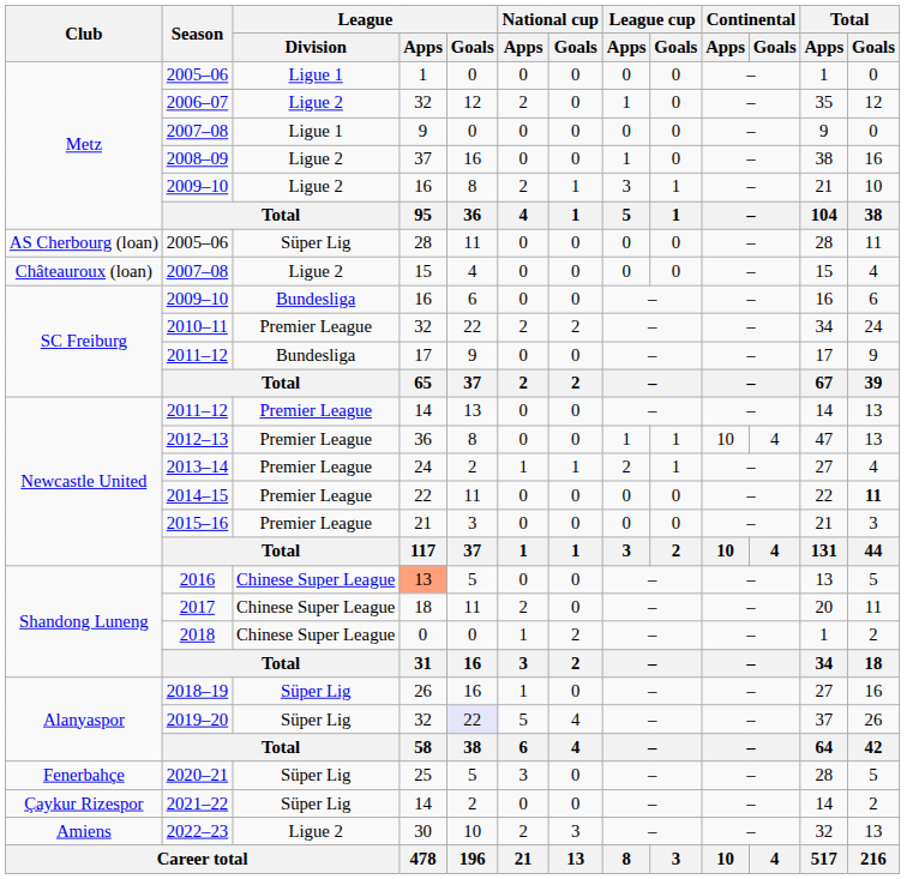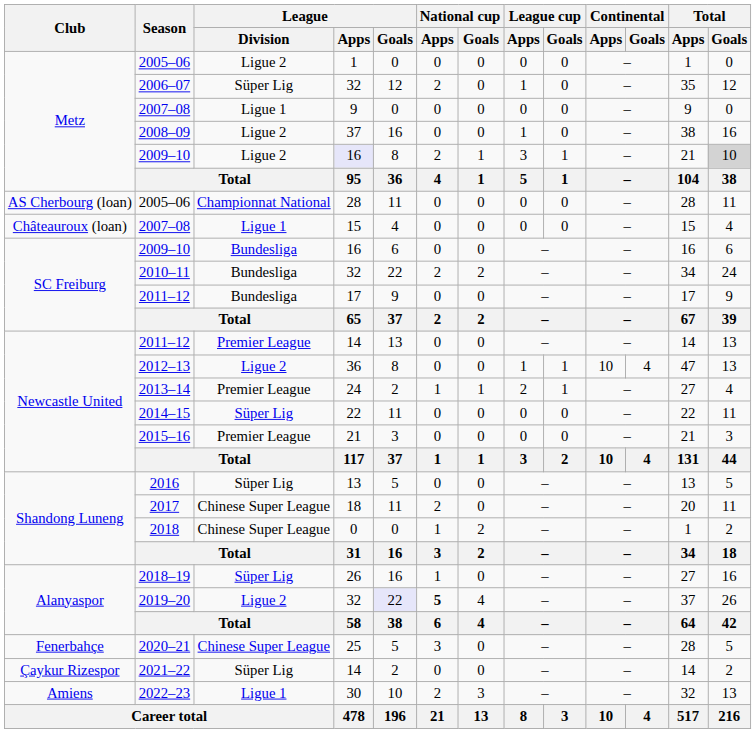Metz / 2005–06 | League / Division: Ligue 1 -> Ligue 2
2006–07 | League / Division: Ligue 2 -> Süper Lig
Metz / 2009–10 | League / Apps: no background -> lavender background
Metz / 2009–10 | Total / Goals: no background -> lightgrey background
AS Cherbourg (loan) / 2005–06 | League / Division: Süper Lig -> Championnat National
Châteauroux (loan) / 2007–08 | League / Division: Ligue 2 -> Ligue 1
2010–11 | League / Division: Premier League -> Bundesliga
2012–13 | League / Division: Premier League -> Ligue 2
2014–15 | League / Division: Premier League -> Süper Lig
2014–15 | Total / Goals: bold -> normal
2016 | League / Division: Chinese Super League -> Süper Lig
2016 | League / Apps: lightsalmon background -> no background
2019–20 | League / Division: Süper Lig -> Ligue 2
2019–20 | National cup / Apps: normal -> bold
2020–21 | League / Division: Süper Lig -> Chinese Super League
2022–23 | League / Division: Ligue 2 -> Ligue 1
